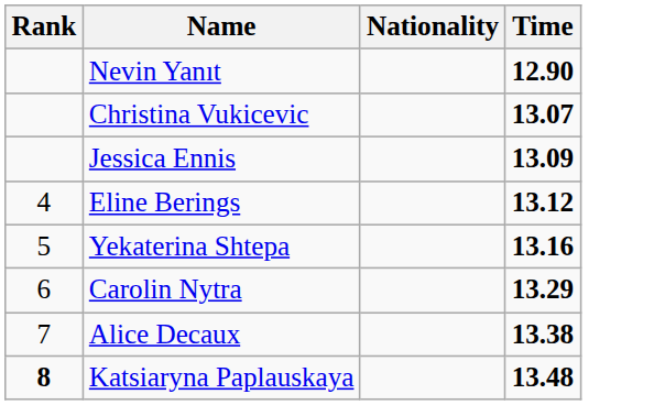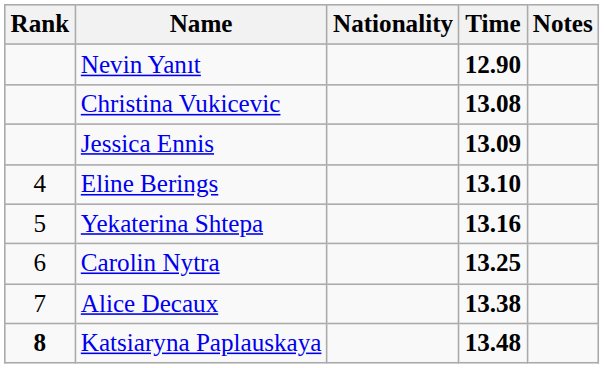+ column: Notes
Christina Vukicevic | Time: 13.07 -> 13.08
Eline Berings | Time: 13.12 -> 13.10
Carolin Nytra | Time: 13.29 -> 13.25
